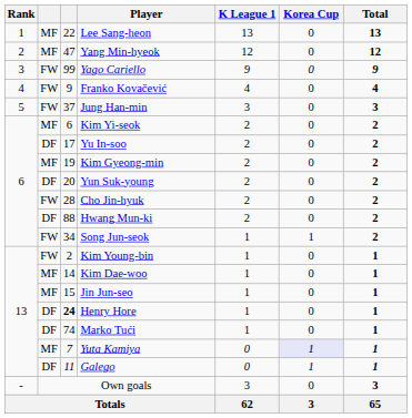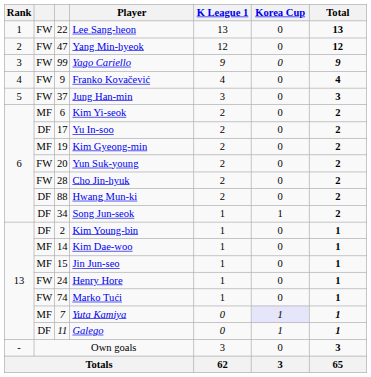Lee Sang-heon | column 2: MF -> FW
Yang Min-hyeok | column 2: MF -> FW
Yun Suk-young | column 2: DF -> FW
Song Jun-seok | column 2: FW -> DF
Kim Young-bin | column 2: FW -> DF
Henry Hore | column 2: DF -> FW
Henry Hore | column 3: bold -> normal
Marko Tući | column 2: DF -> FW
